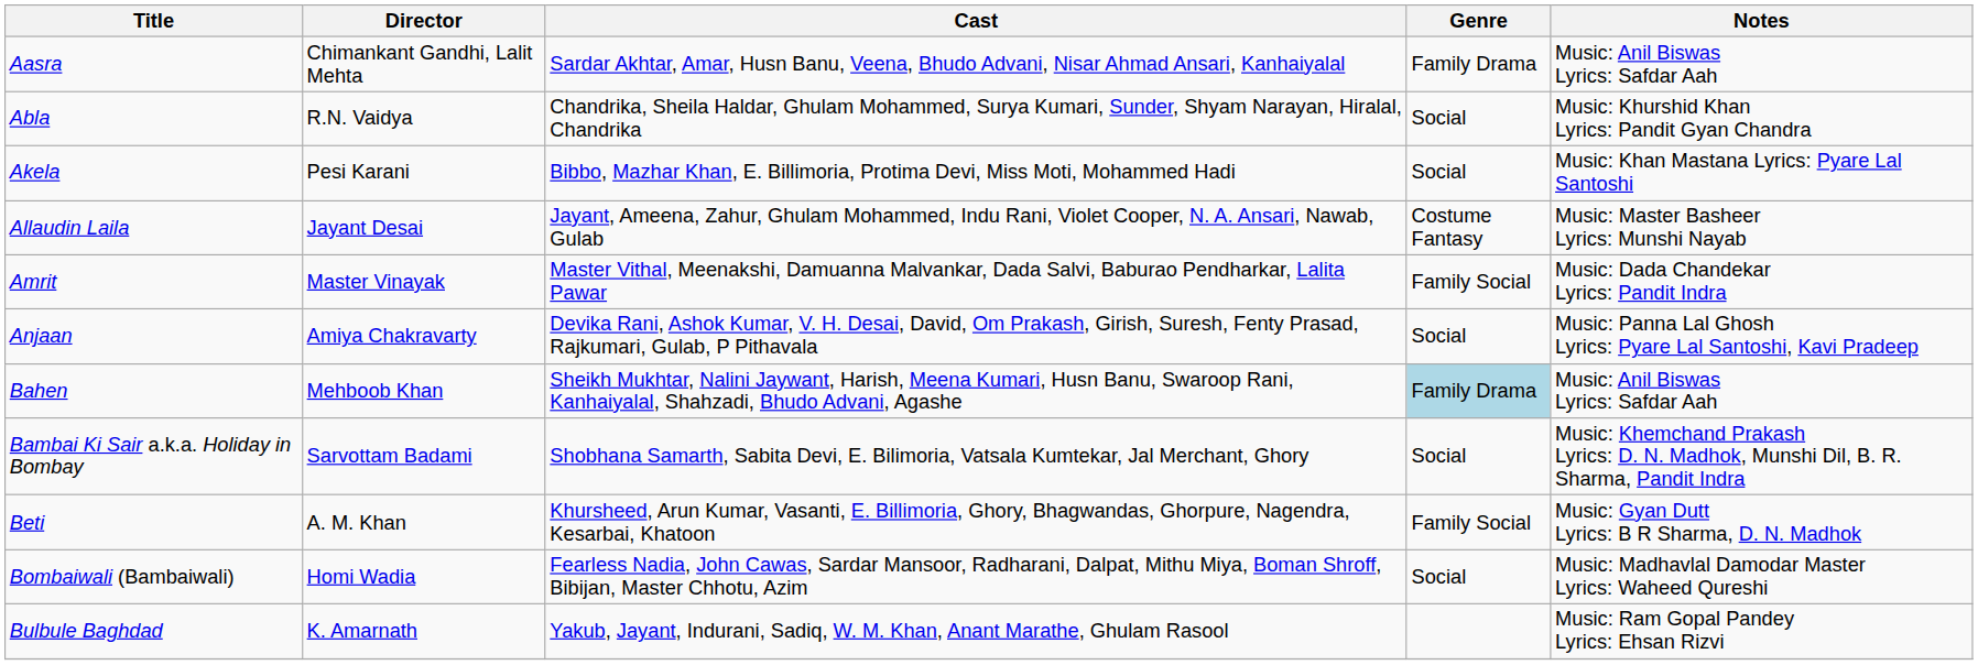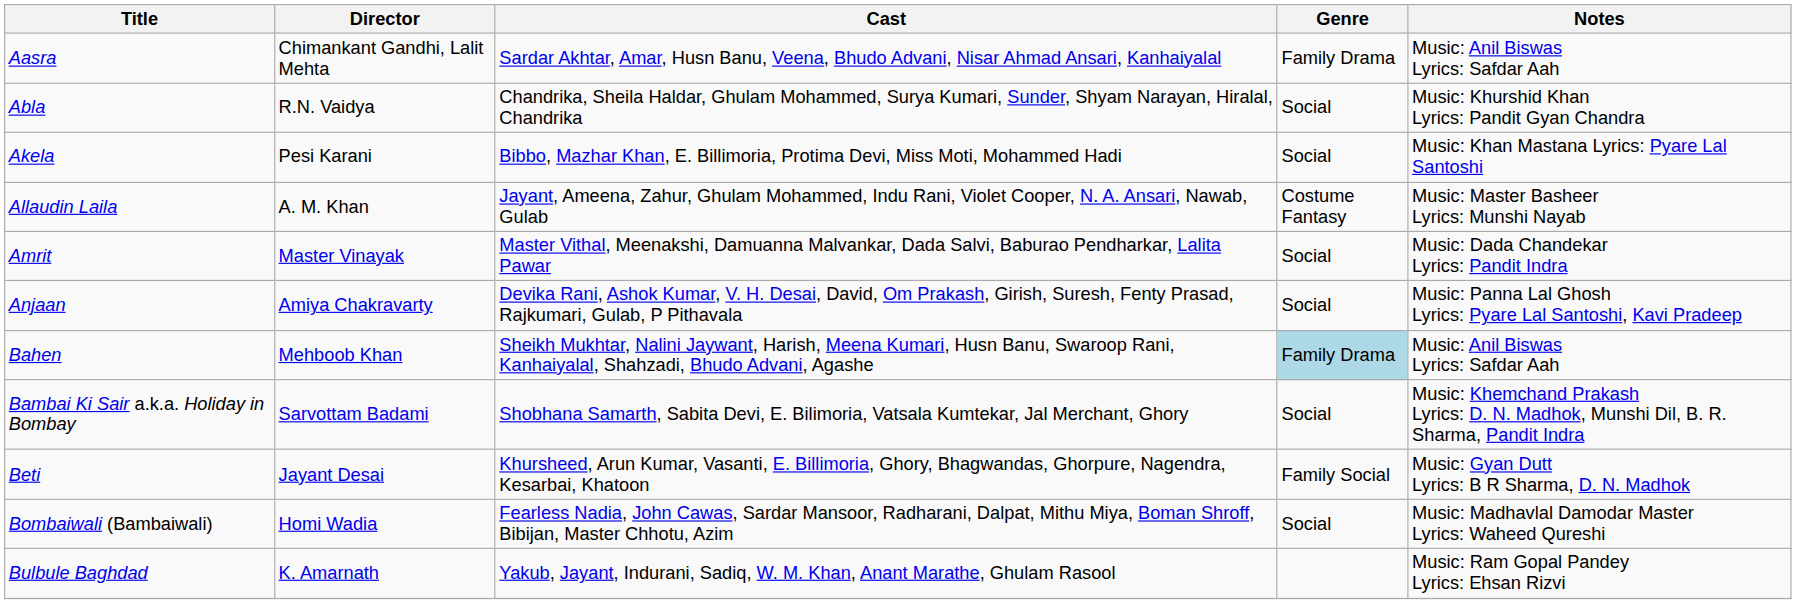Allaudin Laila | Director: Jayant Desai -> A. M. Khan
Amrit | Genre: Family Social -> Social
Beti | Director: A. M. Khan -> Jayant Desai
